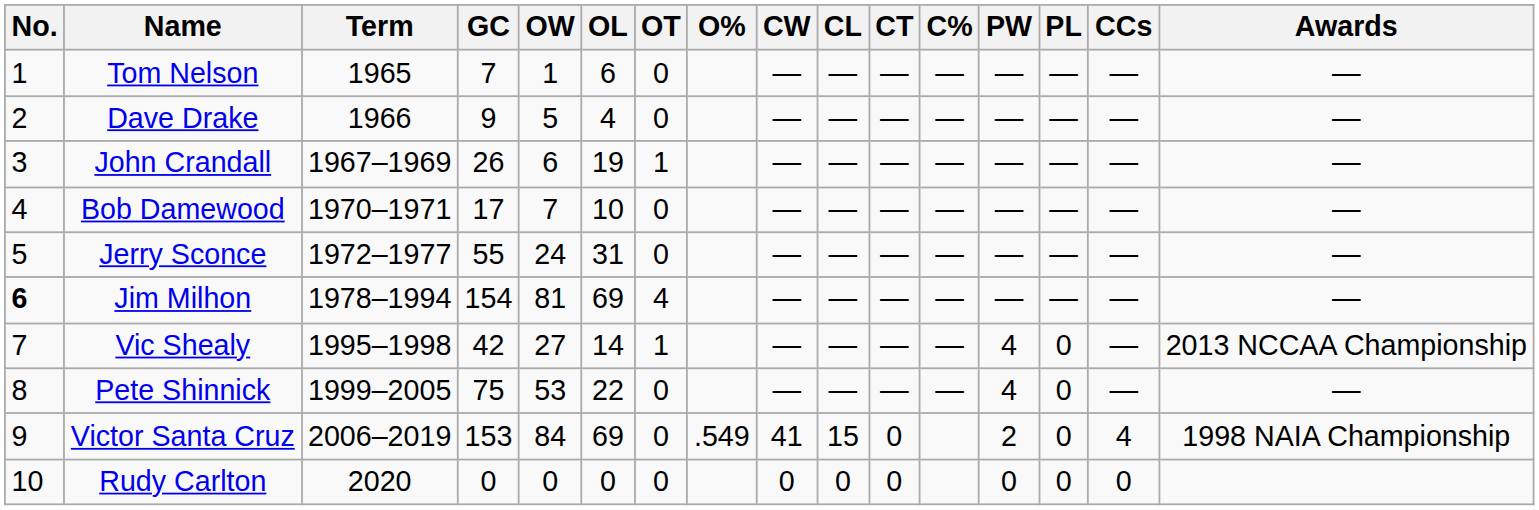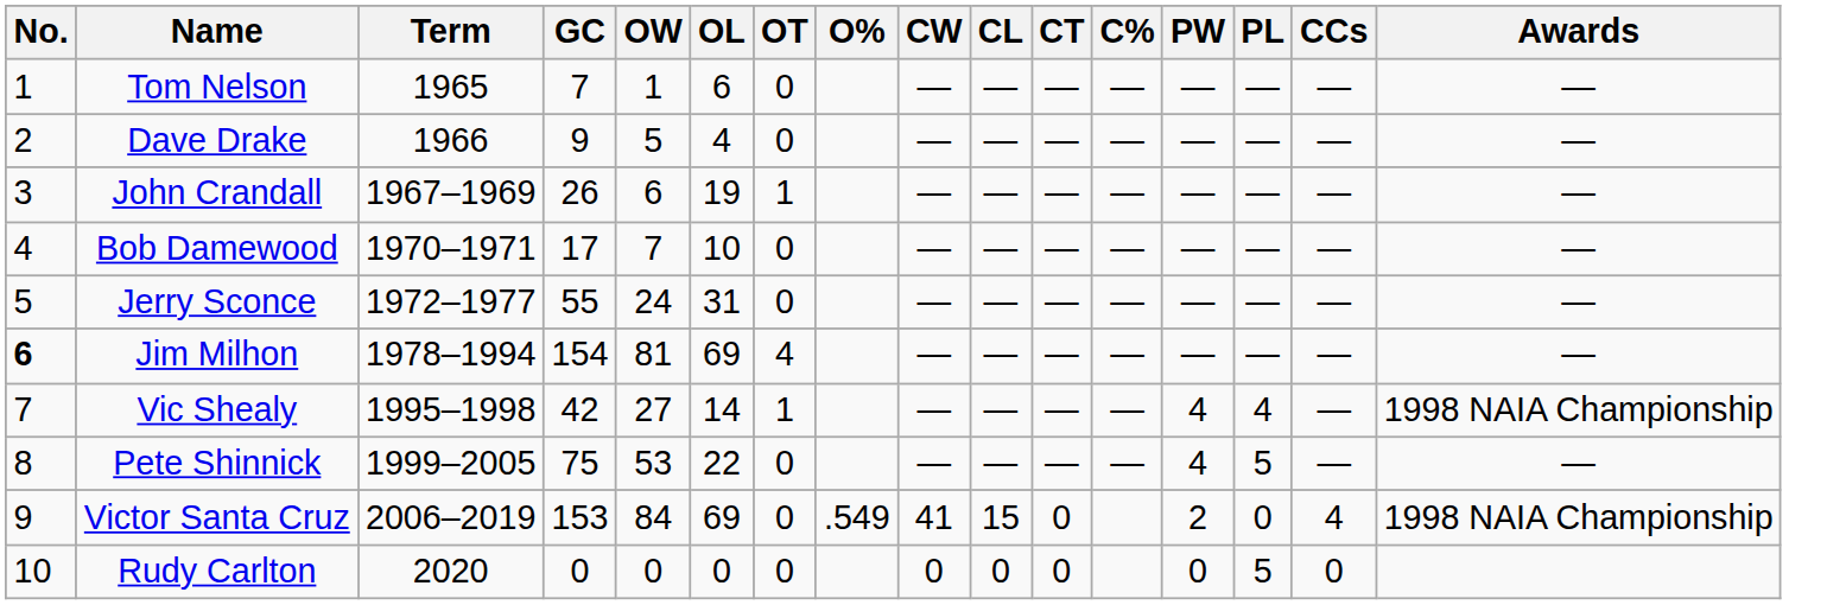Vic Shealy | PL: 0 -> 4
Vic Shealy | Awards: 2013 NCCAA Championship -> 1998 NAIA Championship
Pete Shinnick | PL: 0 -> 5
Rudy Carlton | PL: 0 -> 5
